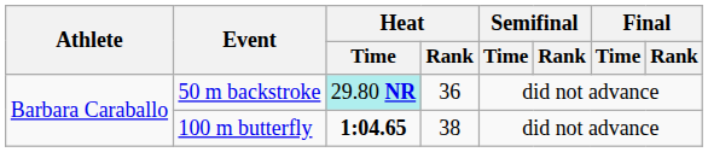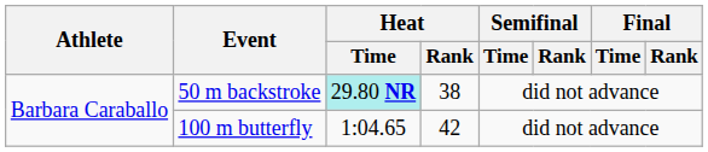50 m backstroke | Heat / Rank: 36 -> 38
100 m butterfly | Heat / Time: bold -> normal
100 m butterfly | Heat / Rank: 38 -> 42
